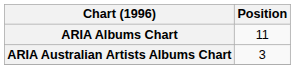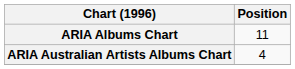ARIA Australian Artists Albums Chart | Position: 3 -> 4
